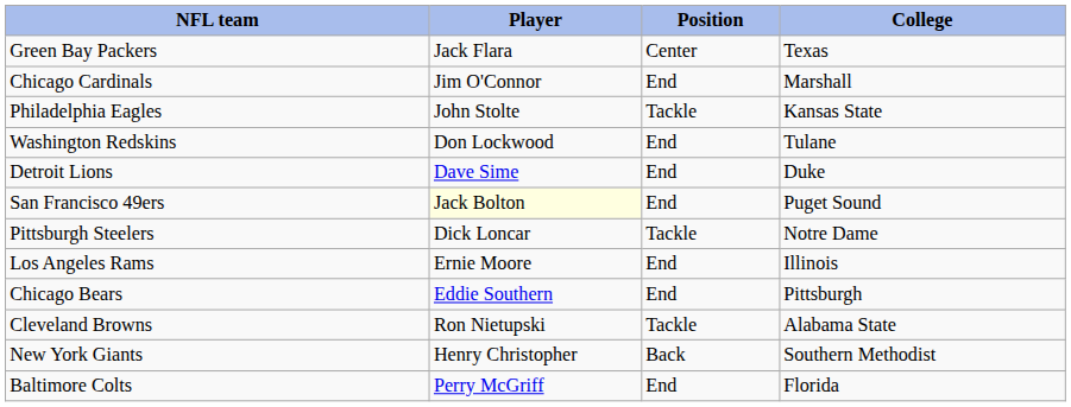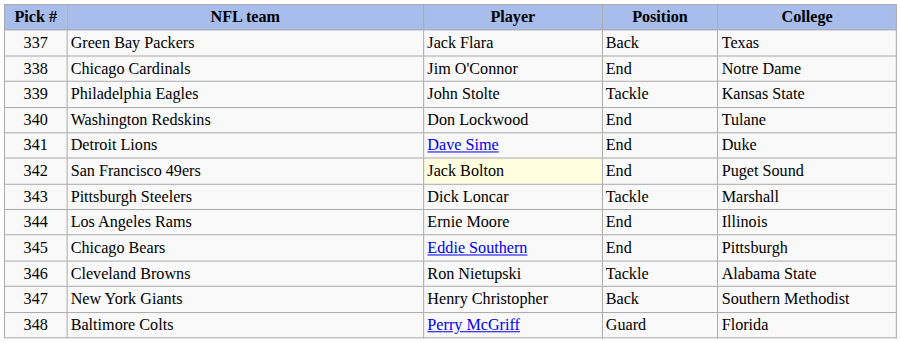+ column: Pick # | 337 | 338 | 339 | 340 | 341 | 342 | 343 | 344 | 345 | 346 | 347 | 348
Green Bay Packers | Position: Center -> Back
Chicago Cardinals | College: Marshall -> Notre Dame
Pittsburgh Steelers | College: Notre Dame -> Marshall
Baltimore Colts | Position: End -> Guard
